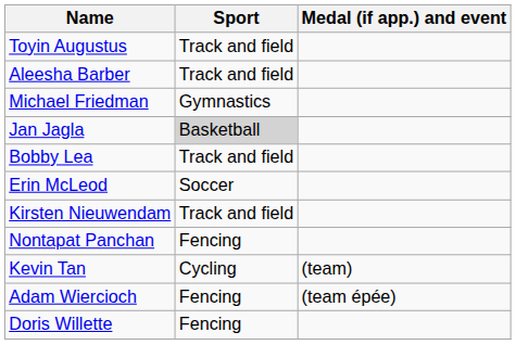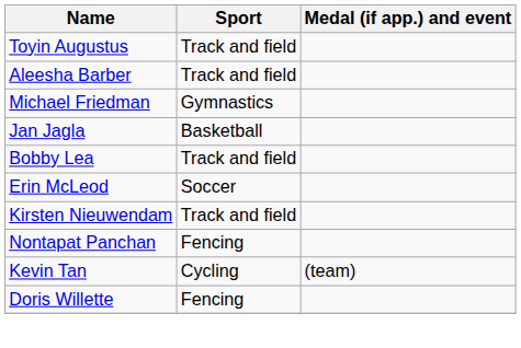Jan Jagla | Sport: lightgrey background -> no background
- row: Adam Wiercioch | Fencing | (team épée)
